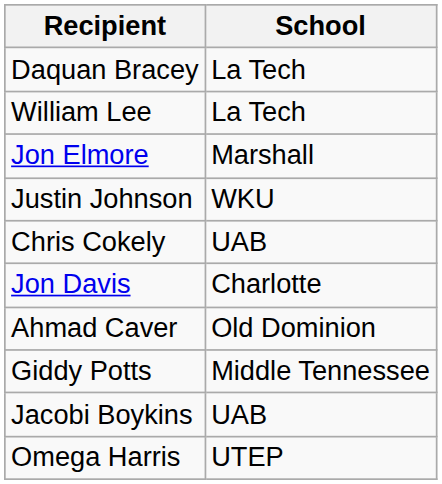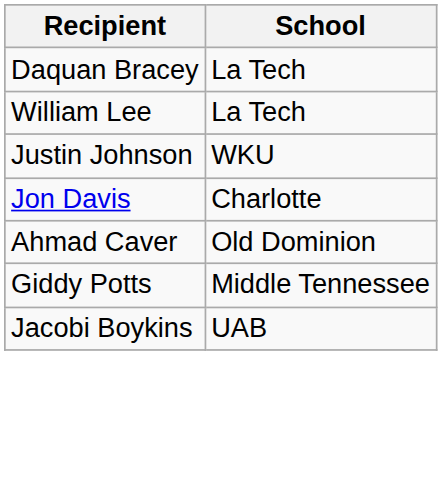- row: Jon Elmore | Marshall
- row: Chris Cokely | UAB
- row: Omega Harris | UTEP
